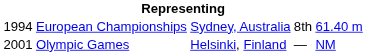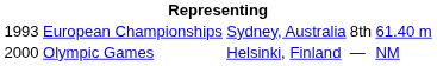European Championships | column 1: 1994 -> 1993
Olympic Games | column 1: 2001 -> 2000
